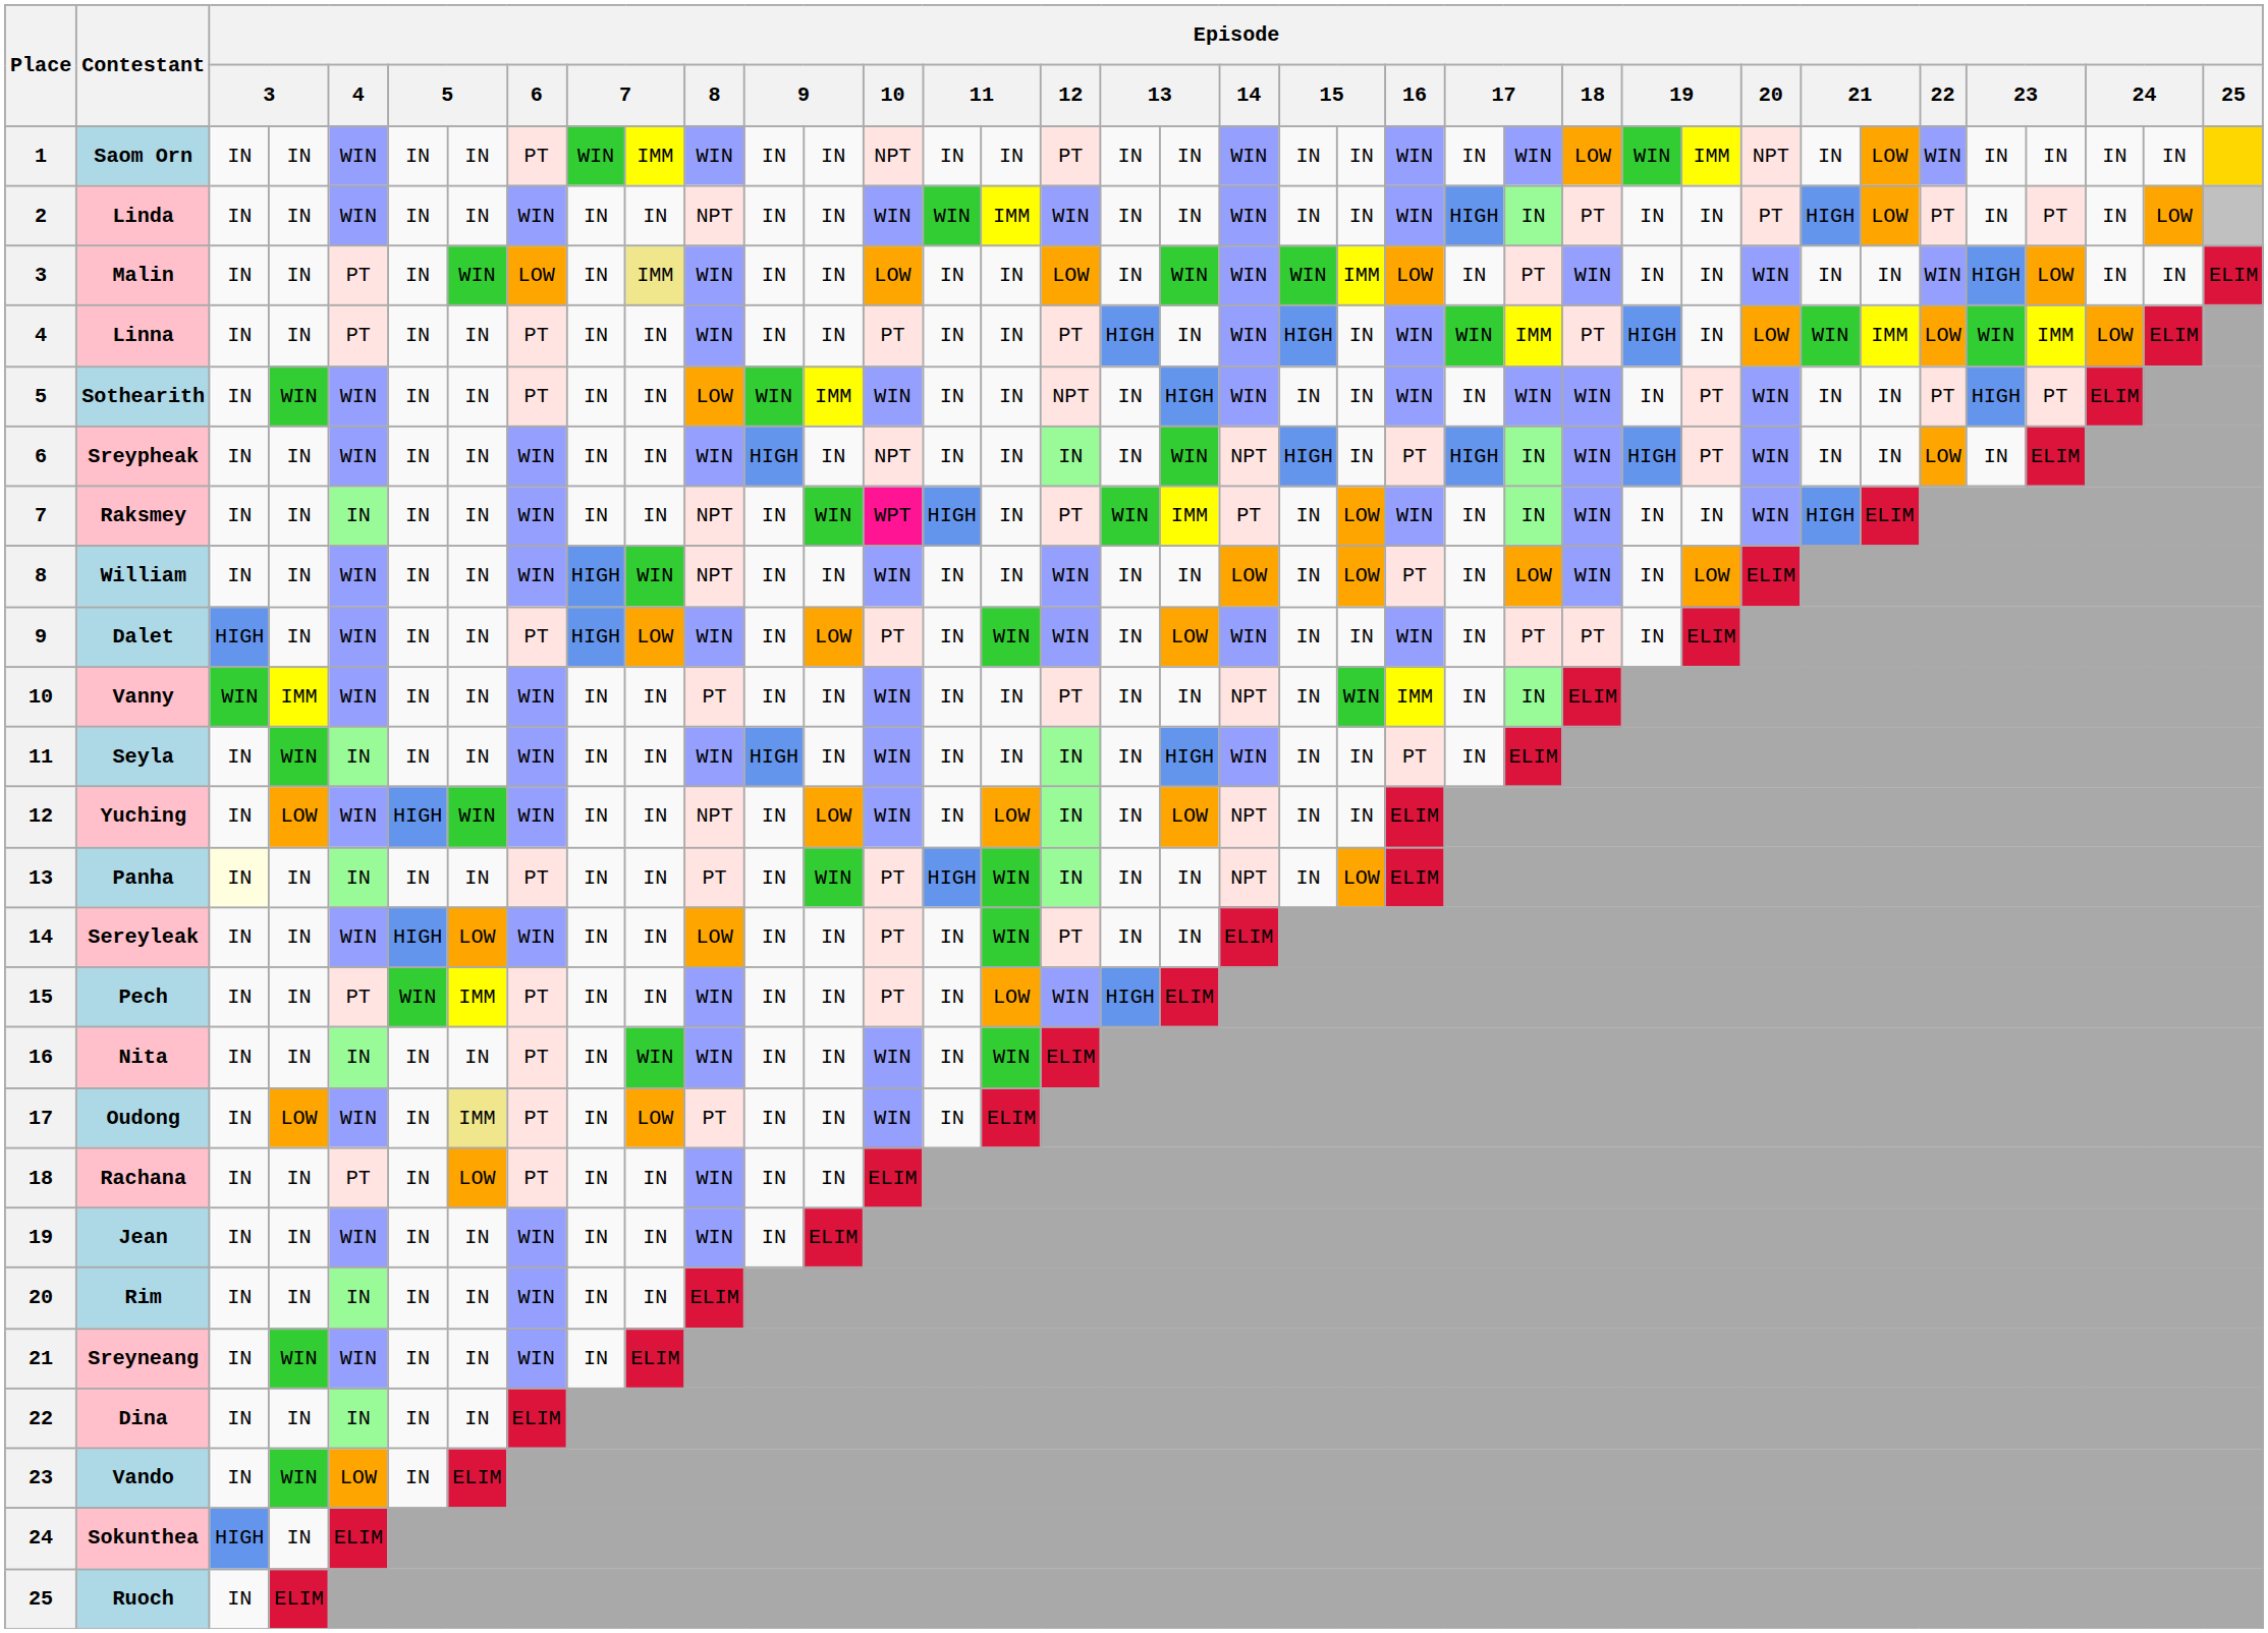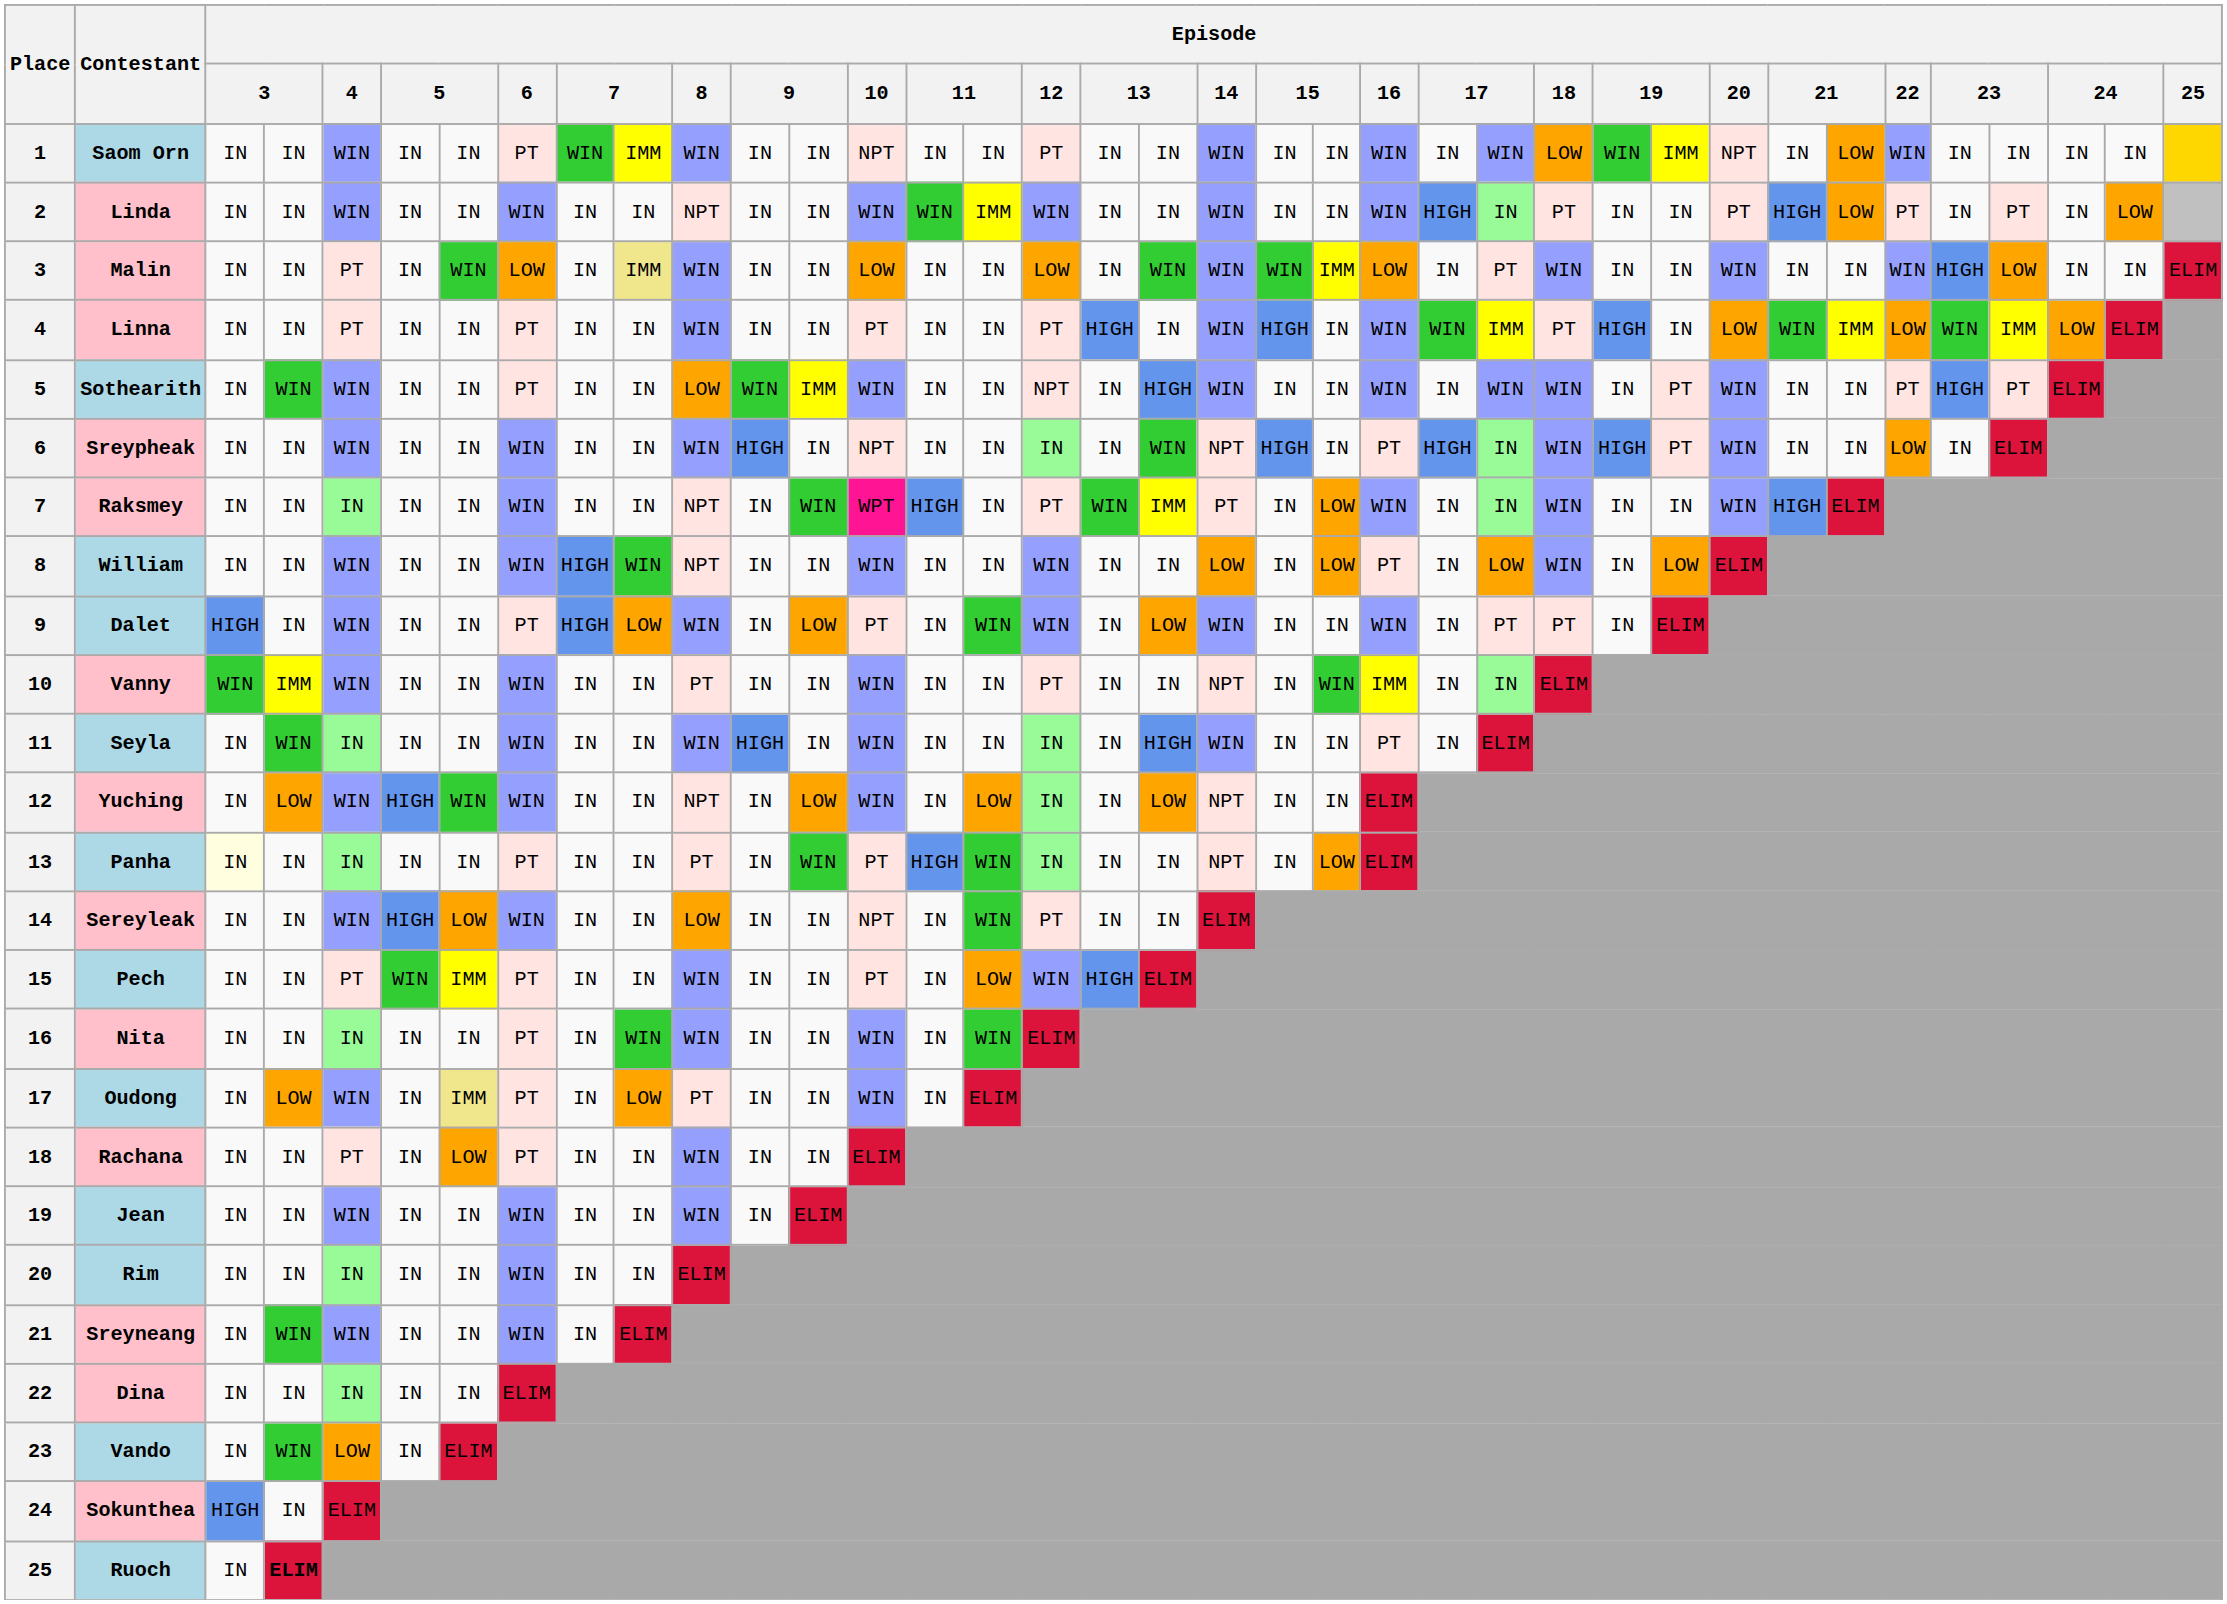Sereyleak | Episode / 10: PT -> NPT
Ruoch | column 4: normal -> bold
